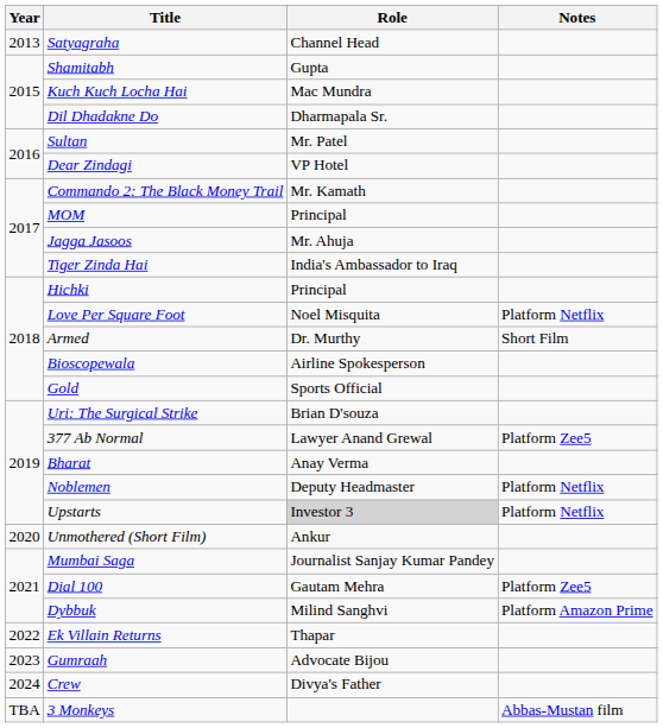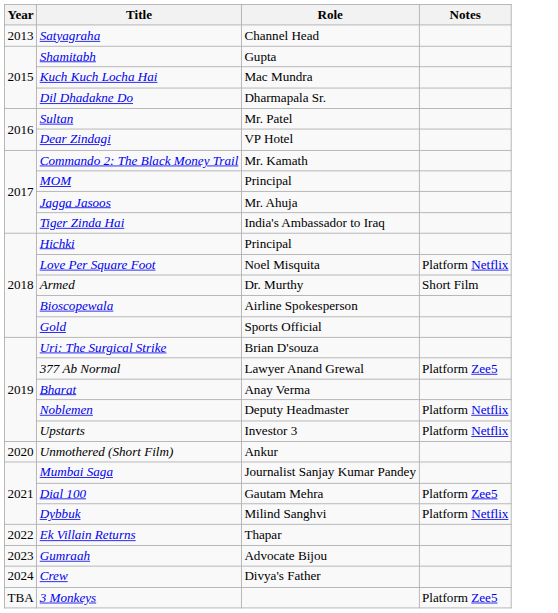Upstarts | Role: lightgrey background -> no background
Dybbuk | Notes: Platform Amazon Prime -> Platform Netflix
3 Monkeys | Notes: Abbas-Mustan film -> Platform Zee5
